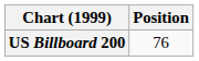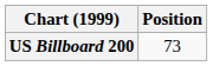US Billboard 200 | Position: 76 -> 73
